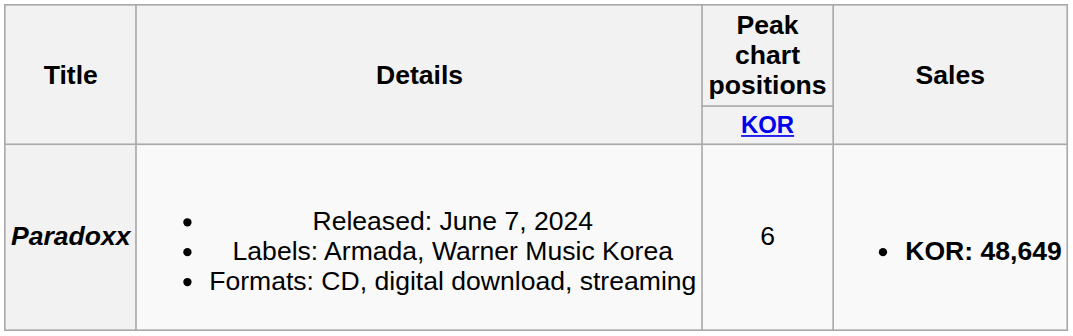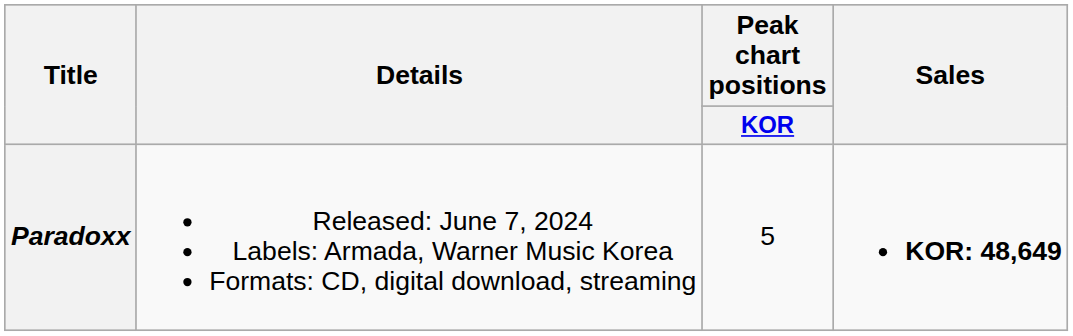Paradoxx | Peak chart positions / KOR: 6 -> 5
